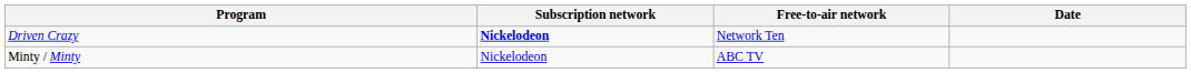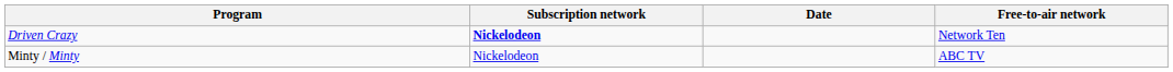columns swapped: Free-to-air network <-> Date
